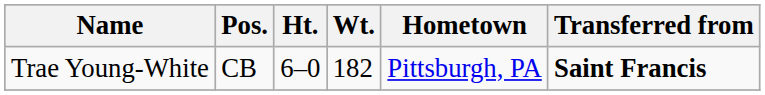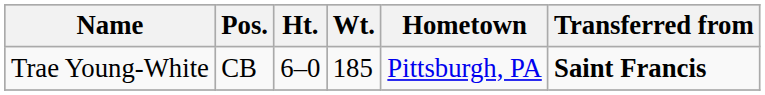Trae Young-White | Wt.: 182 -> 185
